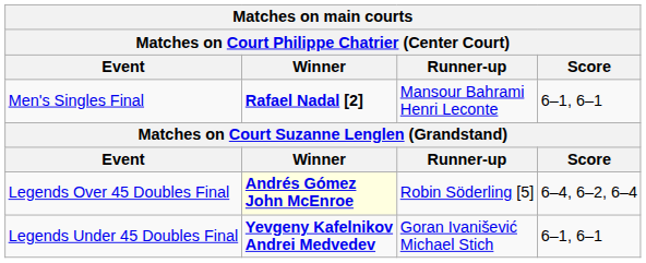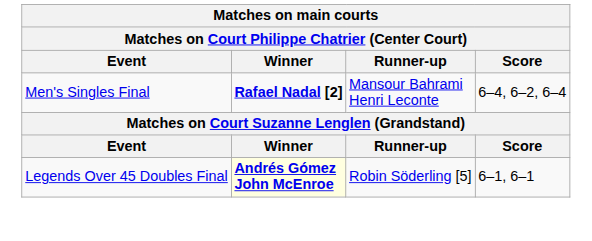Men's Singles Final | Score: 6–1, 6–1 -> 6–4, 6–2, 6–4
Legends Over 45 Doubles Final | Score: 6–4, 6–2, 6–4 -> 6–1, 6–1
- row: Legends Under 45 Doubles Final | Yevgeny Kafelnikov Andrei Medvedev | Goran Ivanišević Michael Stich | 6–1, 6–1
